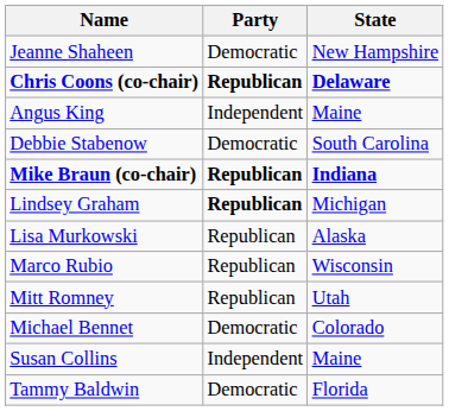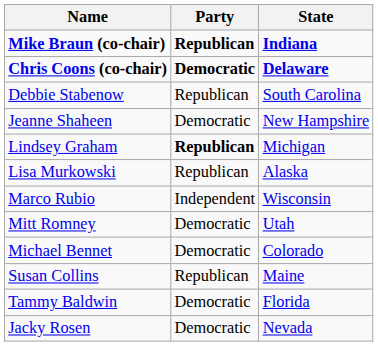rows swapped: Mike Braun (co-chair) <-> Jeanne Shaheen
Chris Coons (co-chair) | Party: Republican -> Democratic
- row: Angus King | Independent | Maine
Debbie Stabenow | Party: Democratic -> Republican
Marco Rubio | Party: Republican -> Independent
Mitt Romney | Party: Republican -> Democratic
Susan Collins | Party: Independent -> Republican
+ row: Jacky Rosen | Democratic | Nevada
